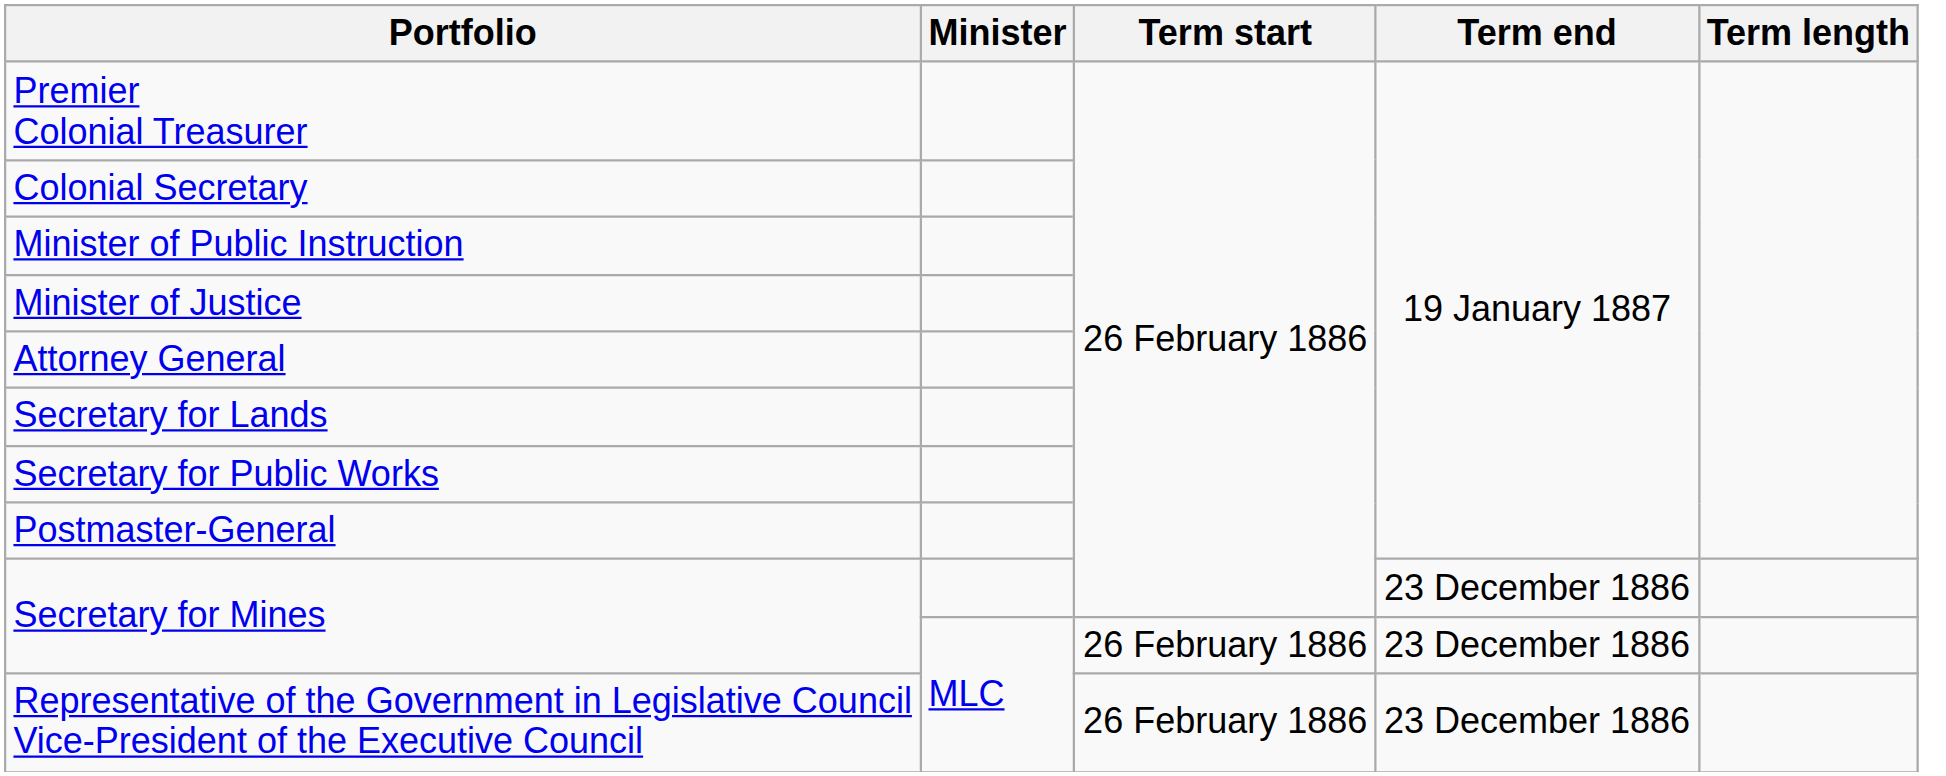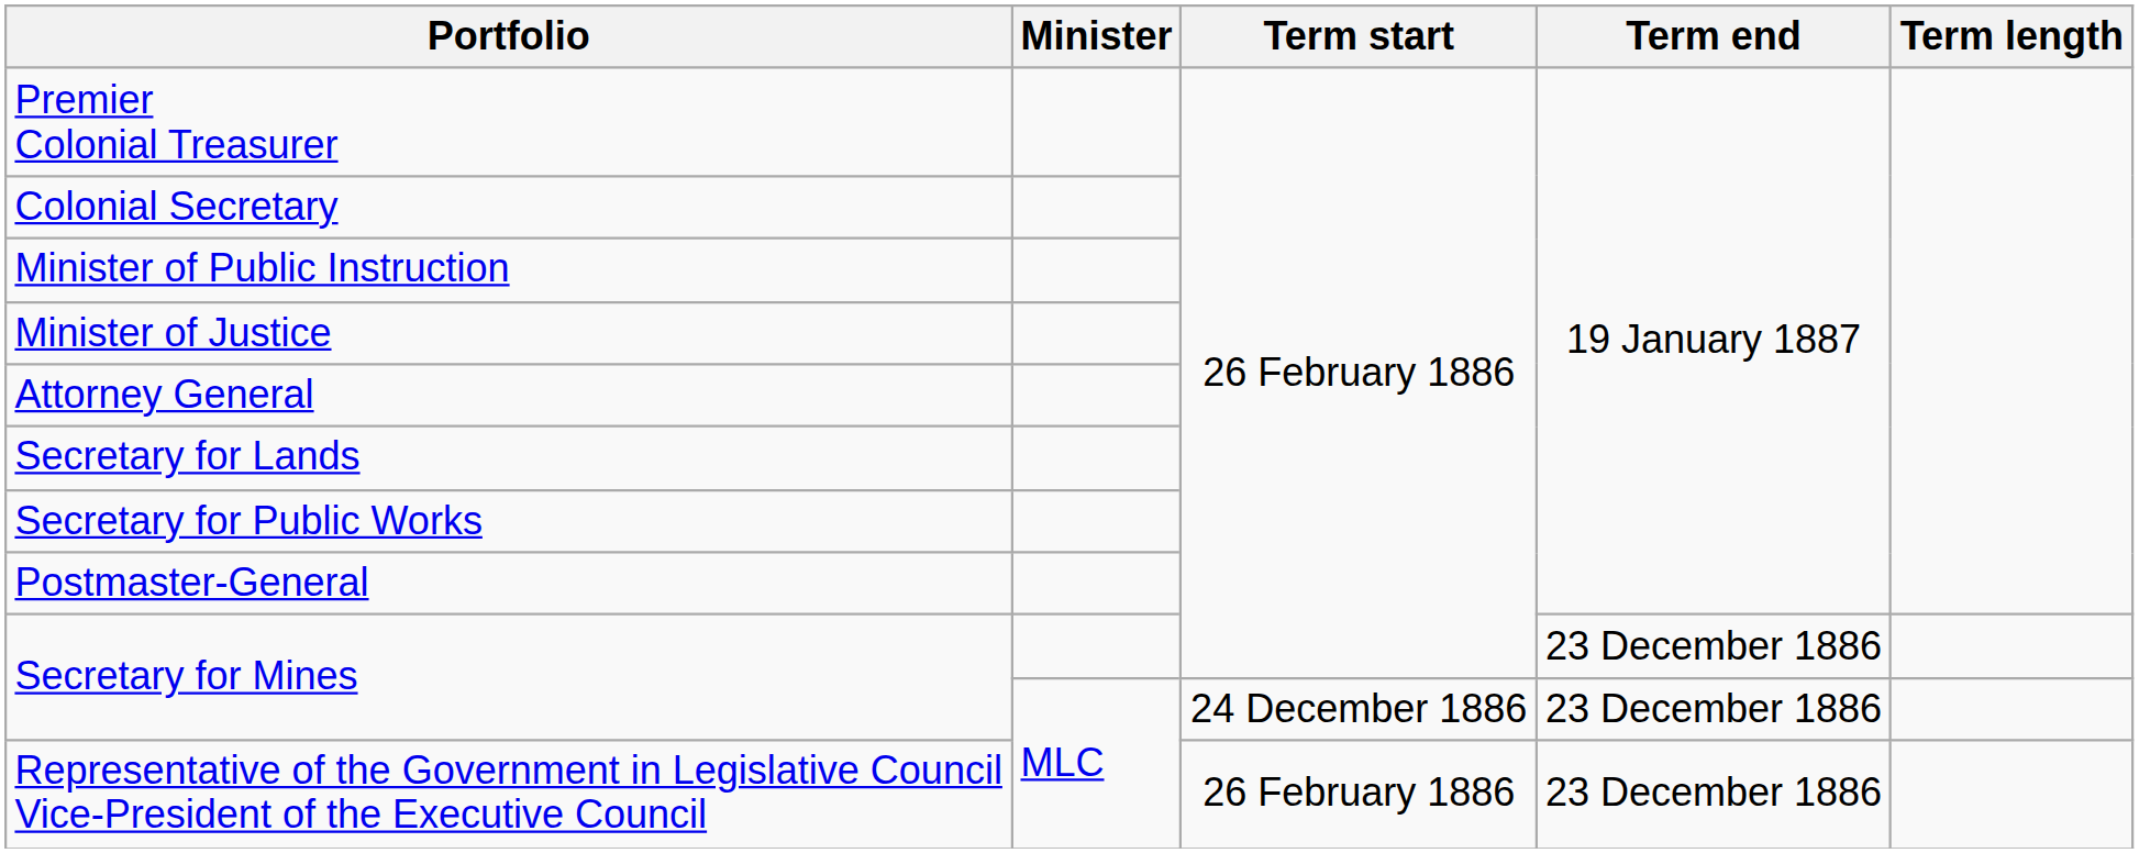Secretary for Mines / MLC | Term start: 26 February 1886 -> 24 December 1886
